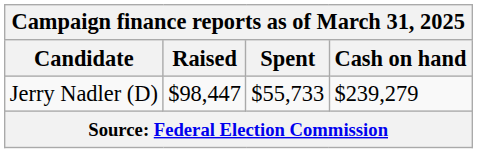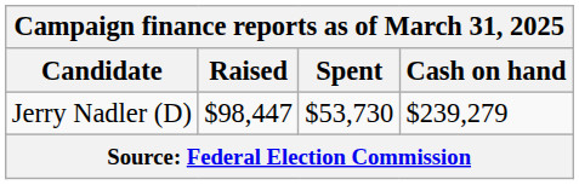Jerry Nadler (D) | Spent: $55,733 -> $53,730
